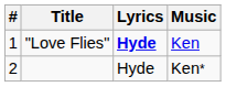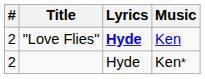"Love Flies" | #: 1 -> 2
